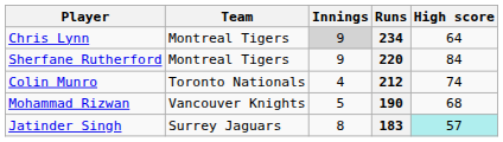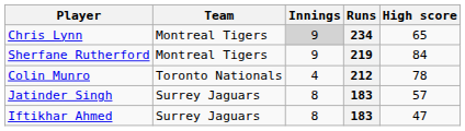Chris Lynn | High score: 64 -> 65
Sherfane Rutherford | Runs: 220 -> 219
Colin Munro | High score: 74 -> 78
- row: Mohammad Rizwan | Vancouver Knights | 5 | 190 | 68
Jatinder Singh | High score: paleturquoise background -> no background
+ row: Iftikhar Ahmed | Surrey Jaguars | 8 | 183 | 47
